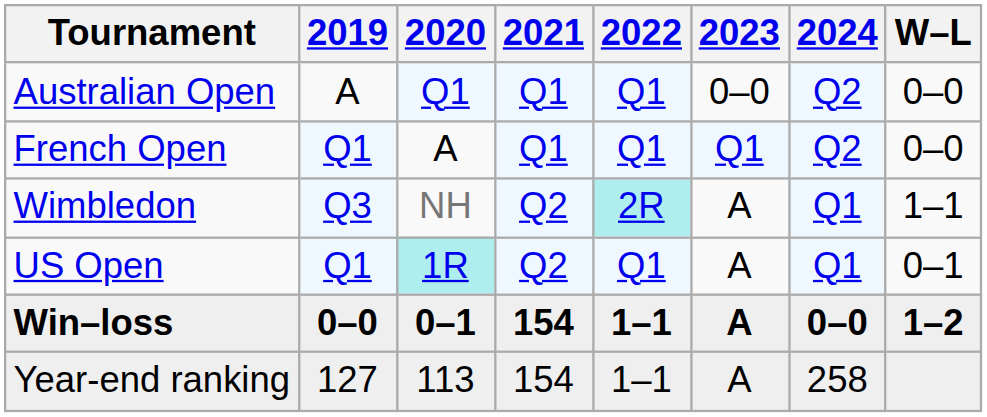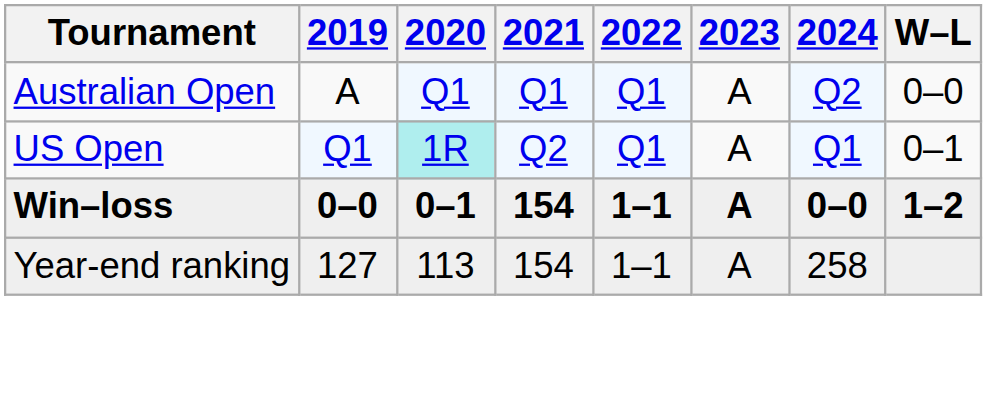Australian Open | 2023: 0–0 -> A
- row: French Open | Q1 | A | Q1 | Q1 | Q1 | Q2 | 0–0
- row: Wimbledon | Q3 | NH | Q2 | 2R | A | Q1 | 1–1
